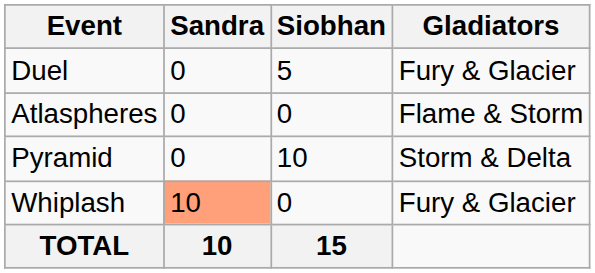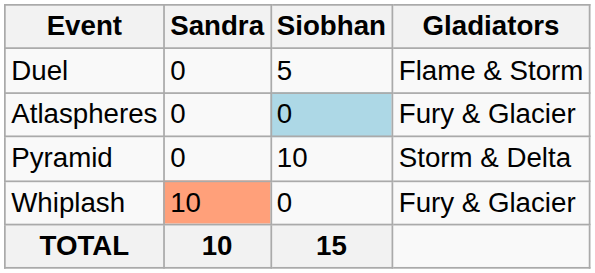Duel | Gladiators: Fury & Glacier -> Flame & Storm
Atlaspheres | Siobhan: no background -> lightblue background
Atlaspheres | Gladiators: Flame & Storm -> Fury & Glacier
